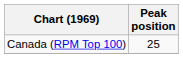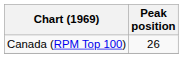Canada (RPM Top 100) | Peak position: 25 -> 26
